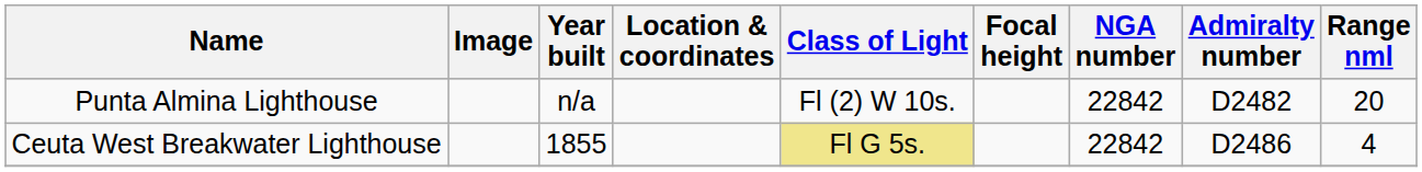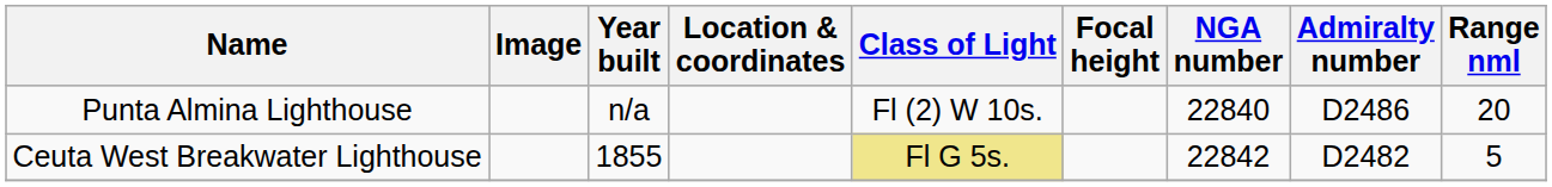Punta Almina Lighthouse | NGA number: 22842 -> 22840
Punta Almina Lighthouse | Admiralty number: D2482 -> D2486
Ceuta West Breakwater Lighthouse | Admiralty number: D2486 -> D2482
Ceuta West Breakwater Lighthouse | Range nml: 4 -> 5
